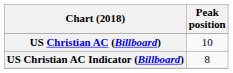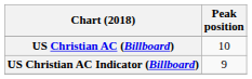US Christian AC Indicator (Billboard) | Peak position: 8 -> 9
